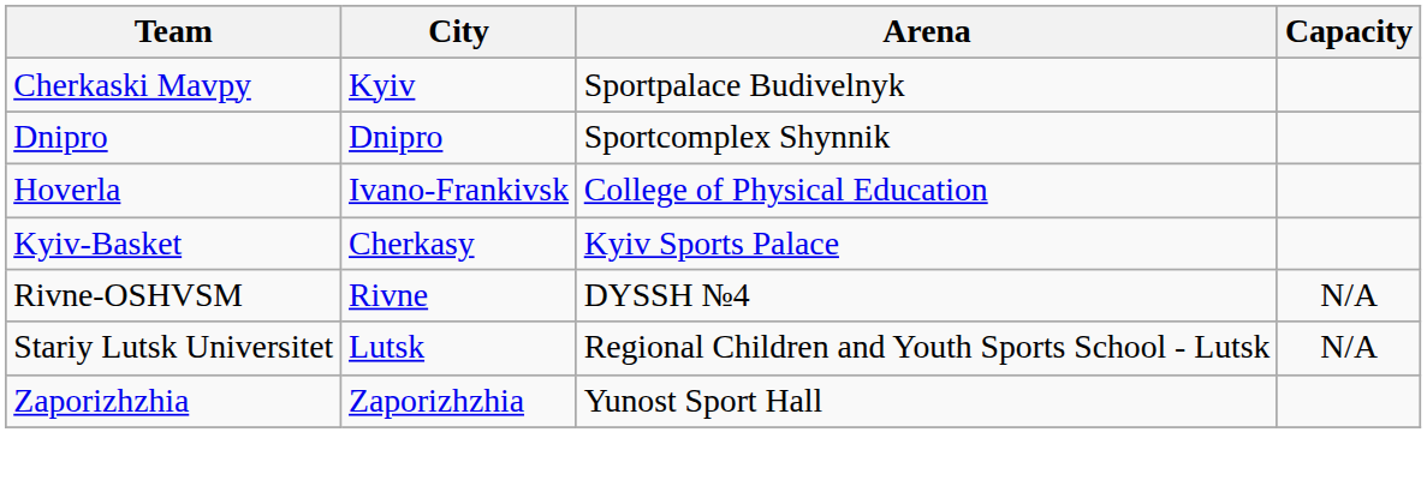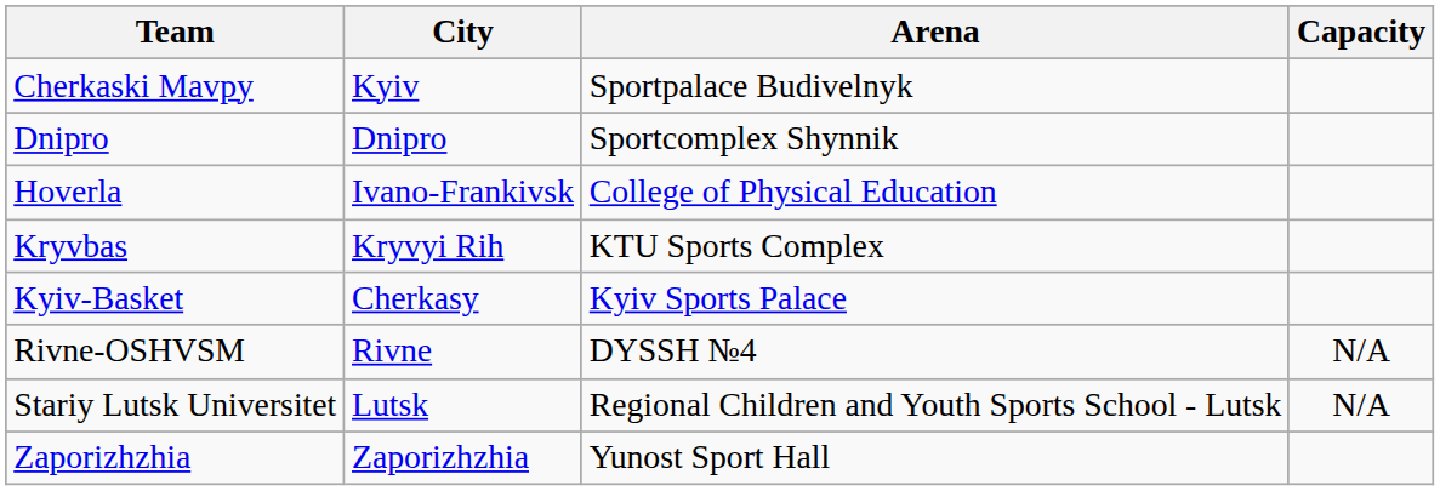+ row: Kryvbas | Kryvyi Rih | KTU Sports Complex
